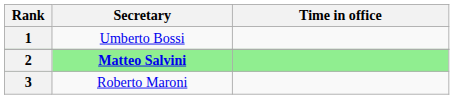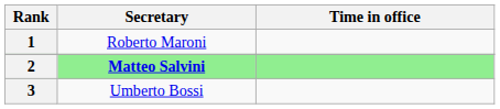1 | Secretary: Umberto Bossi -> Roberto Maroni
3 | Secretary: Roberto Maroni -> Umberto Bossi
